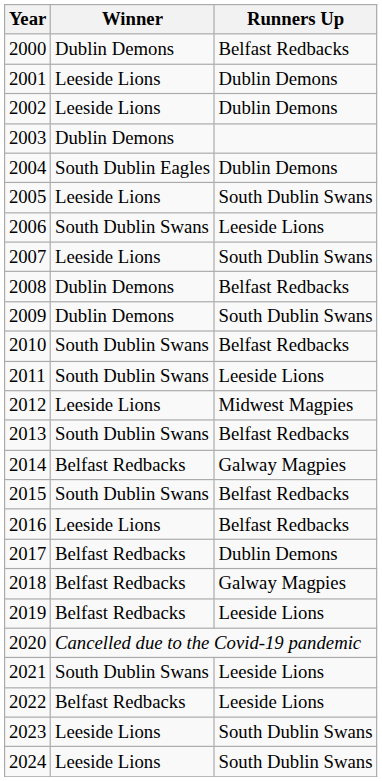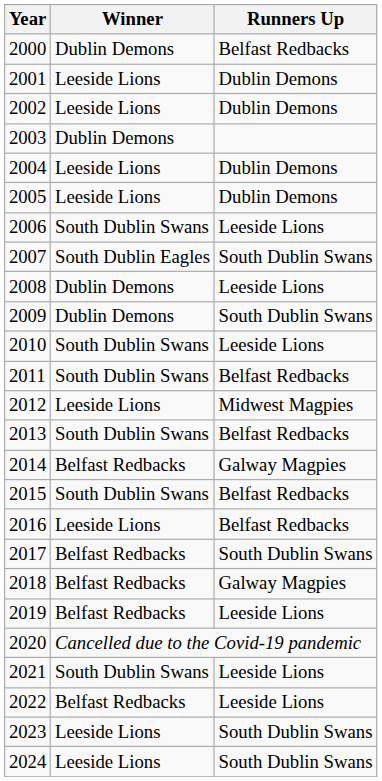2004 | Winner: South Dublin Eagles -> Leeside Lions
2005 | Runners Up: South Dublin Swans -> Dublin Demons
2007 | Winner: Leeside Lions -> South Dublin Eagles
2008 | Runners Up: Belfast Redbacks -> Leeside Lions
2010 | Runners Up: Belfast Redbacks -> Leeside Lions
2011 | Runners Up: Leeside Lions -> Belfast Redbacks
2017 | Runners Up: Dublin Demons -> South Dublin Swans
